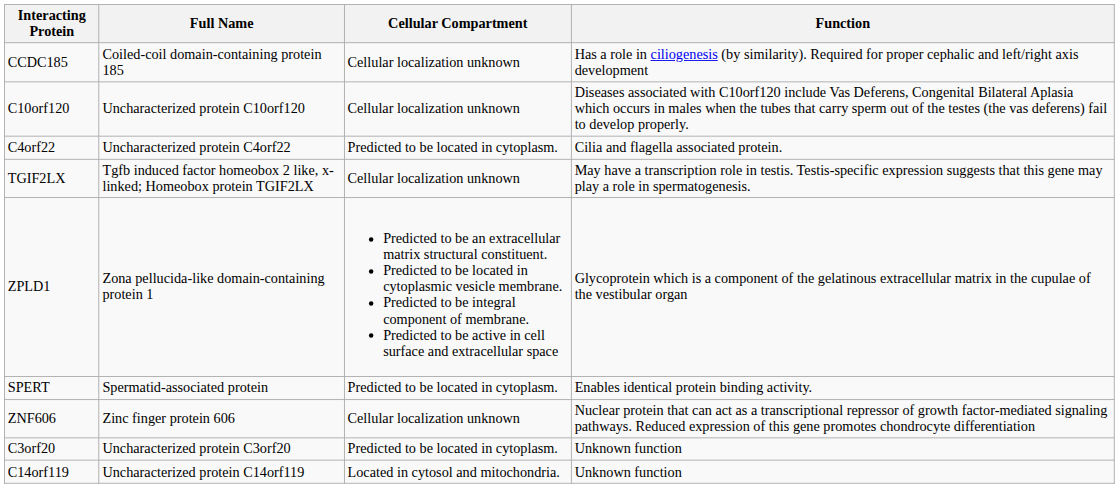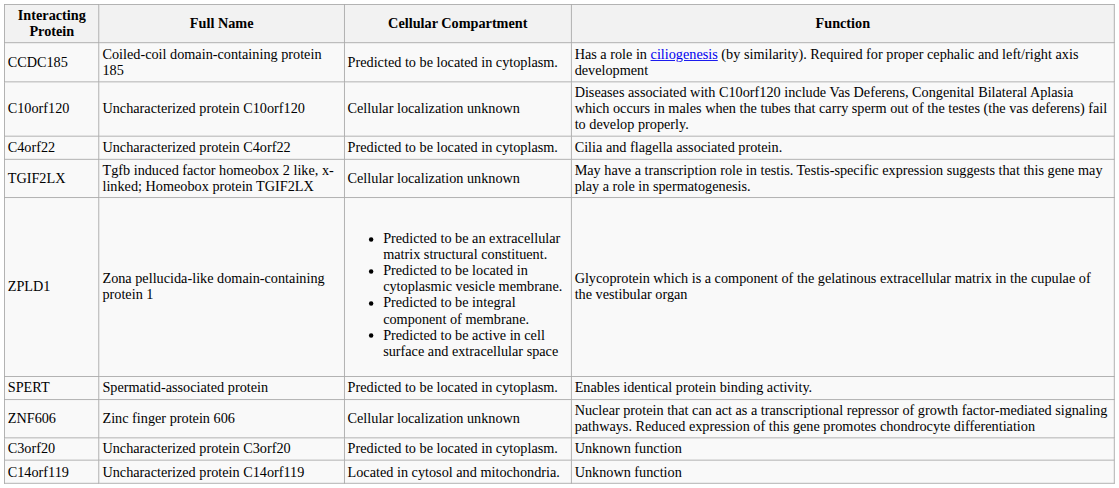CCDC185 | Cellular Compartment: Cellular localization unknown -> Predicted to be located in cytoplasm.
